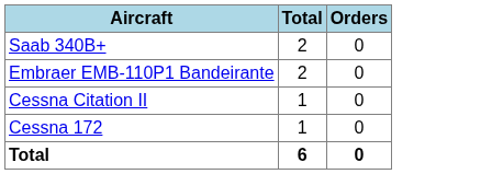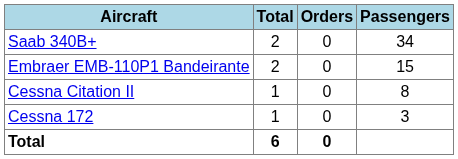+ column: Passengers | 34 | 15 | 8 | 3
